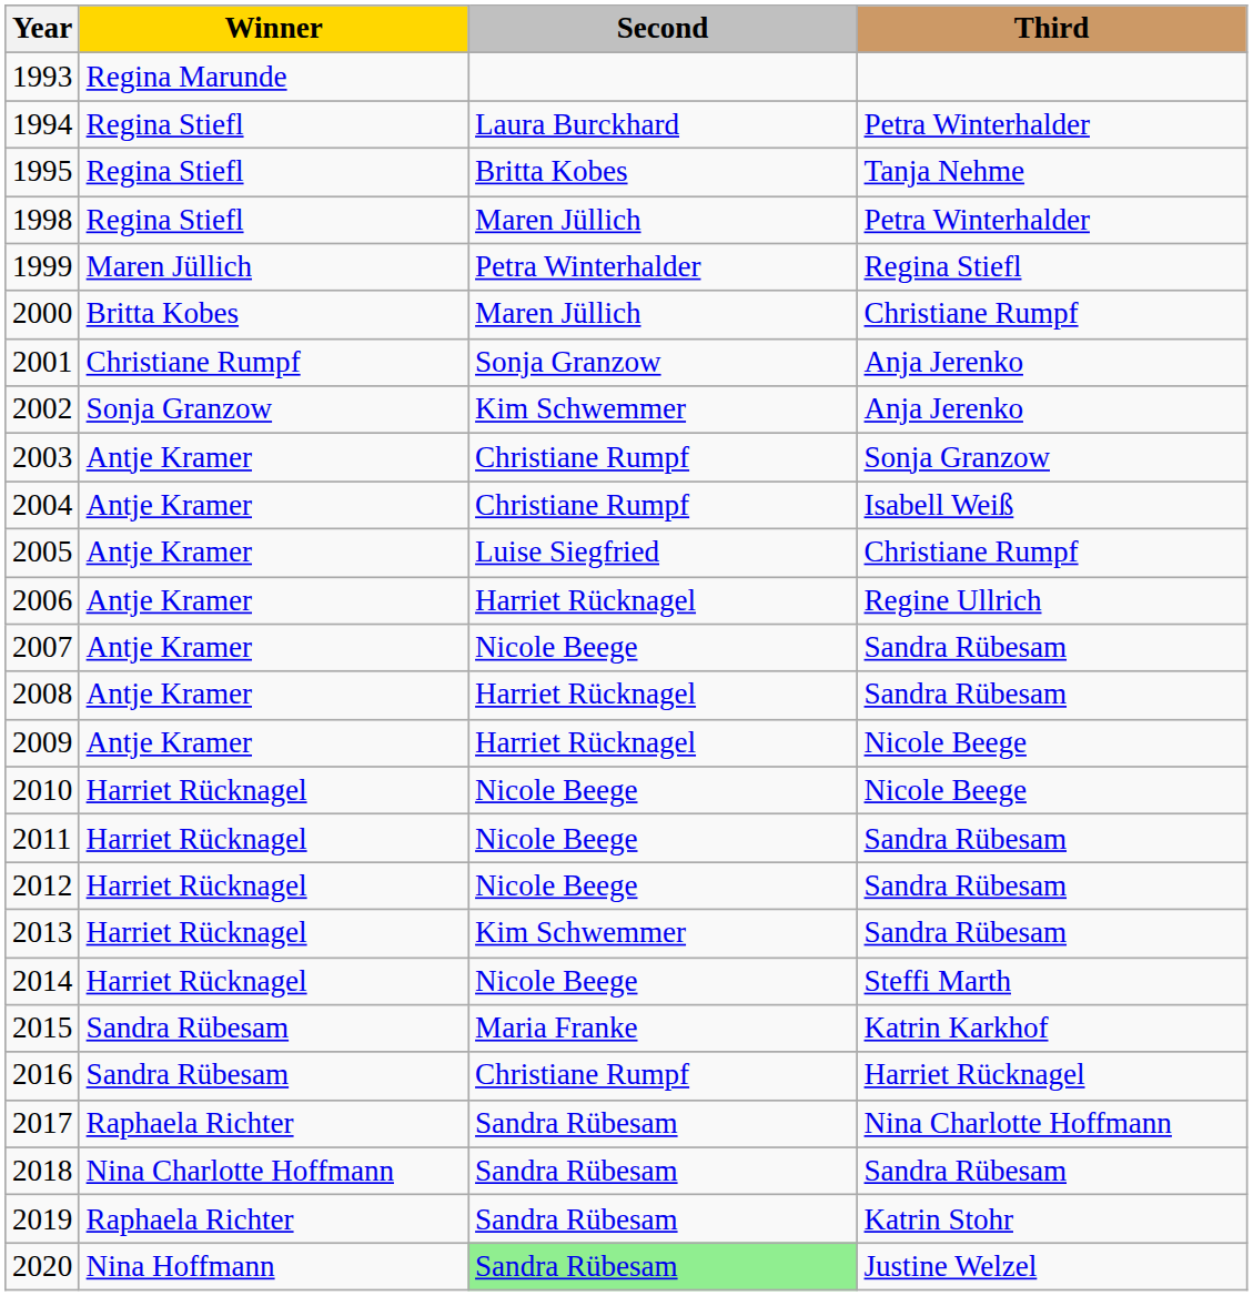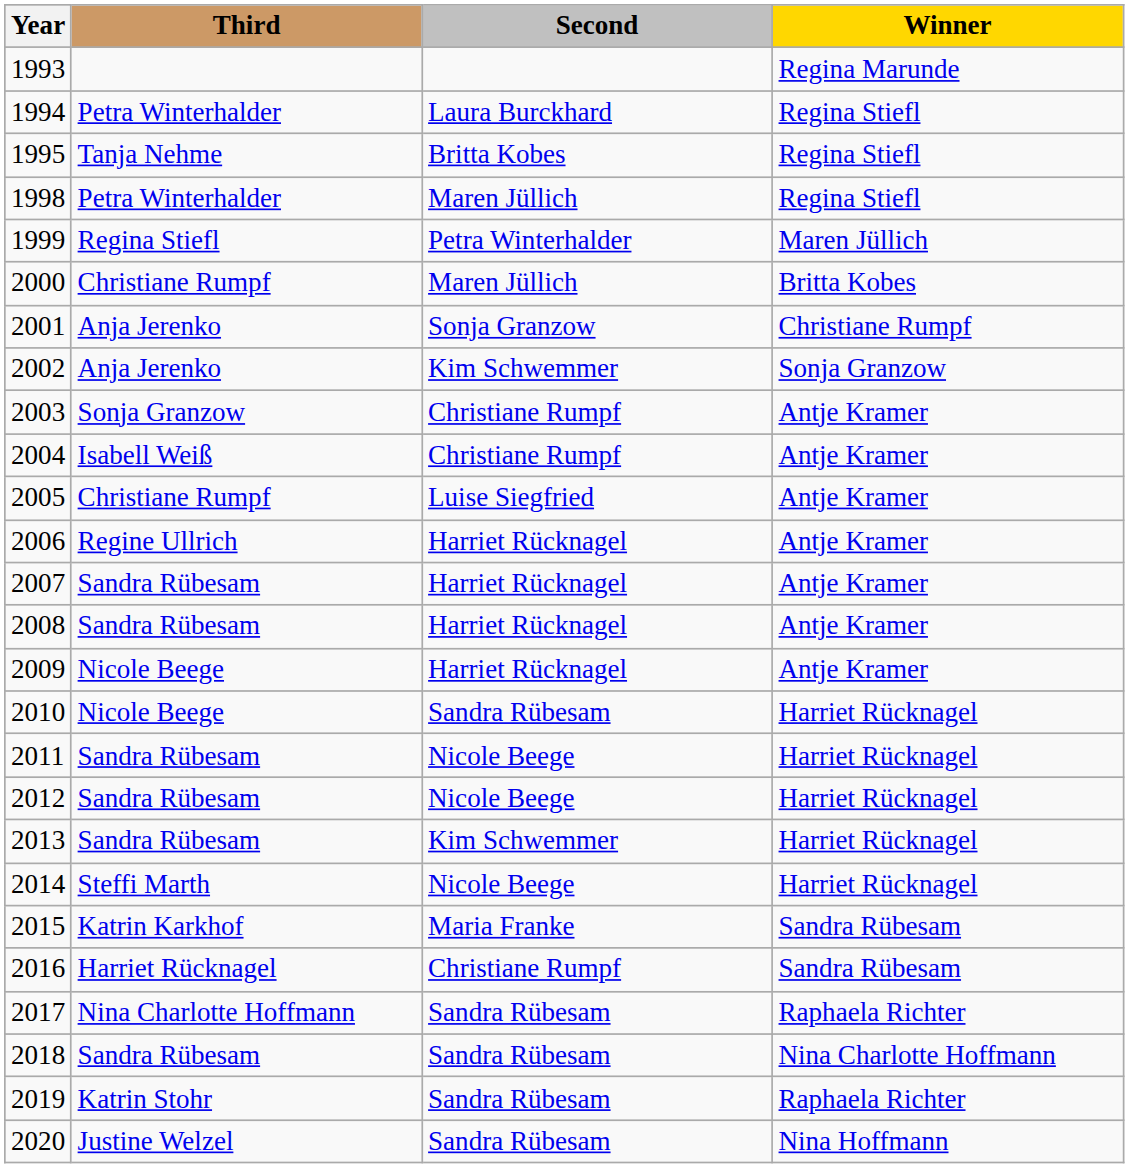columns swapped: Winner <-> Third
2007 | Second: Nicole Beege -> Harriet Rücknagel
2010 | Second: Nicole Beege -> Sandra Rübesam
2020 | Second: lightgreen background -> no background
